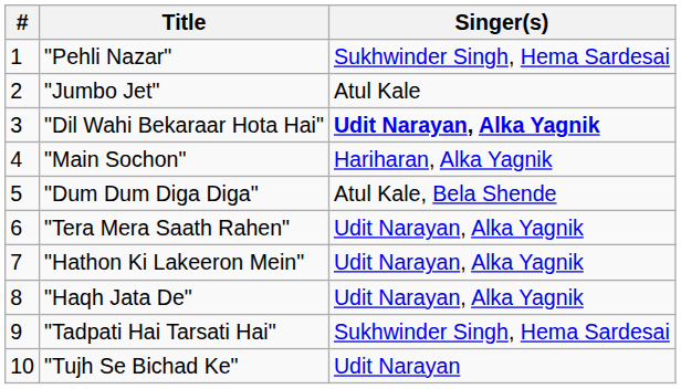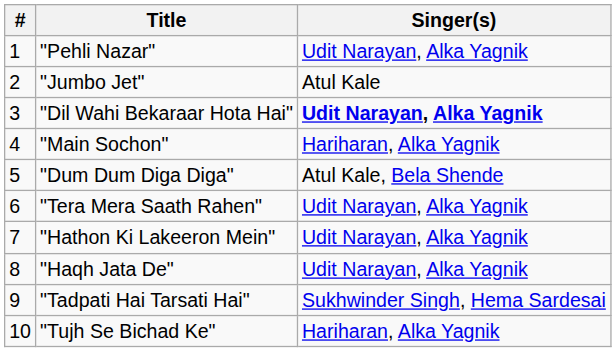"Pehli Nazar" | Singer(s): Sukhwinder Singh, Hema Sardesai -> Udit Narayan, Alka Yagnik
"Tujh Se Bichad Ke" | Singer(s): Udit Narayan -> Hariharan, Alka Yagnik
